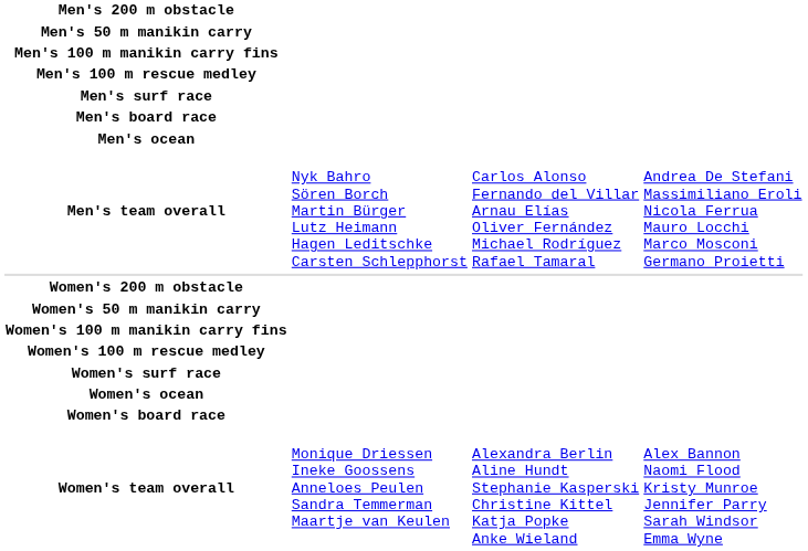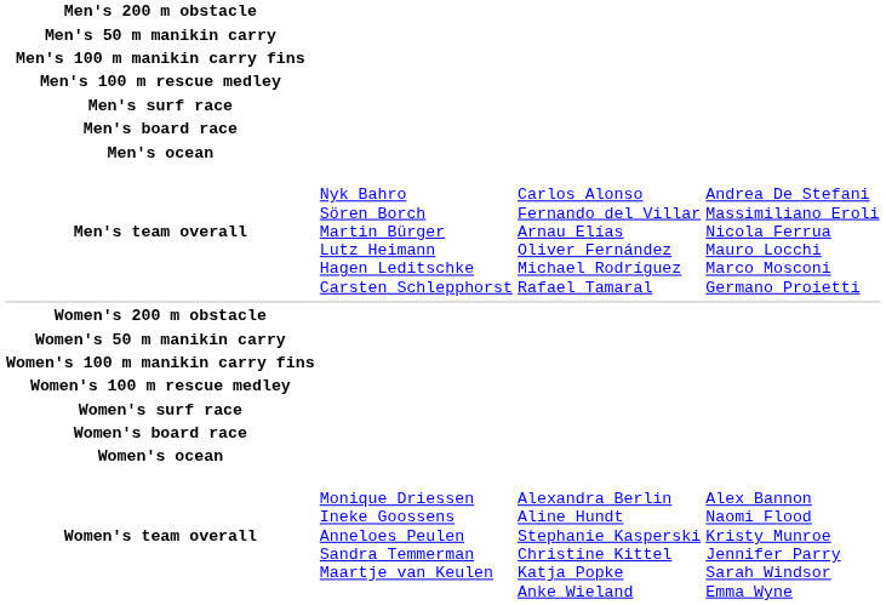rows swapped: Women's board race <-> Women's ocean
